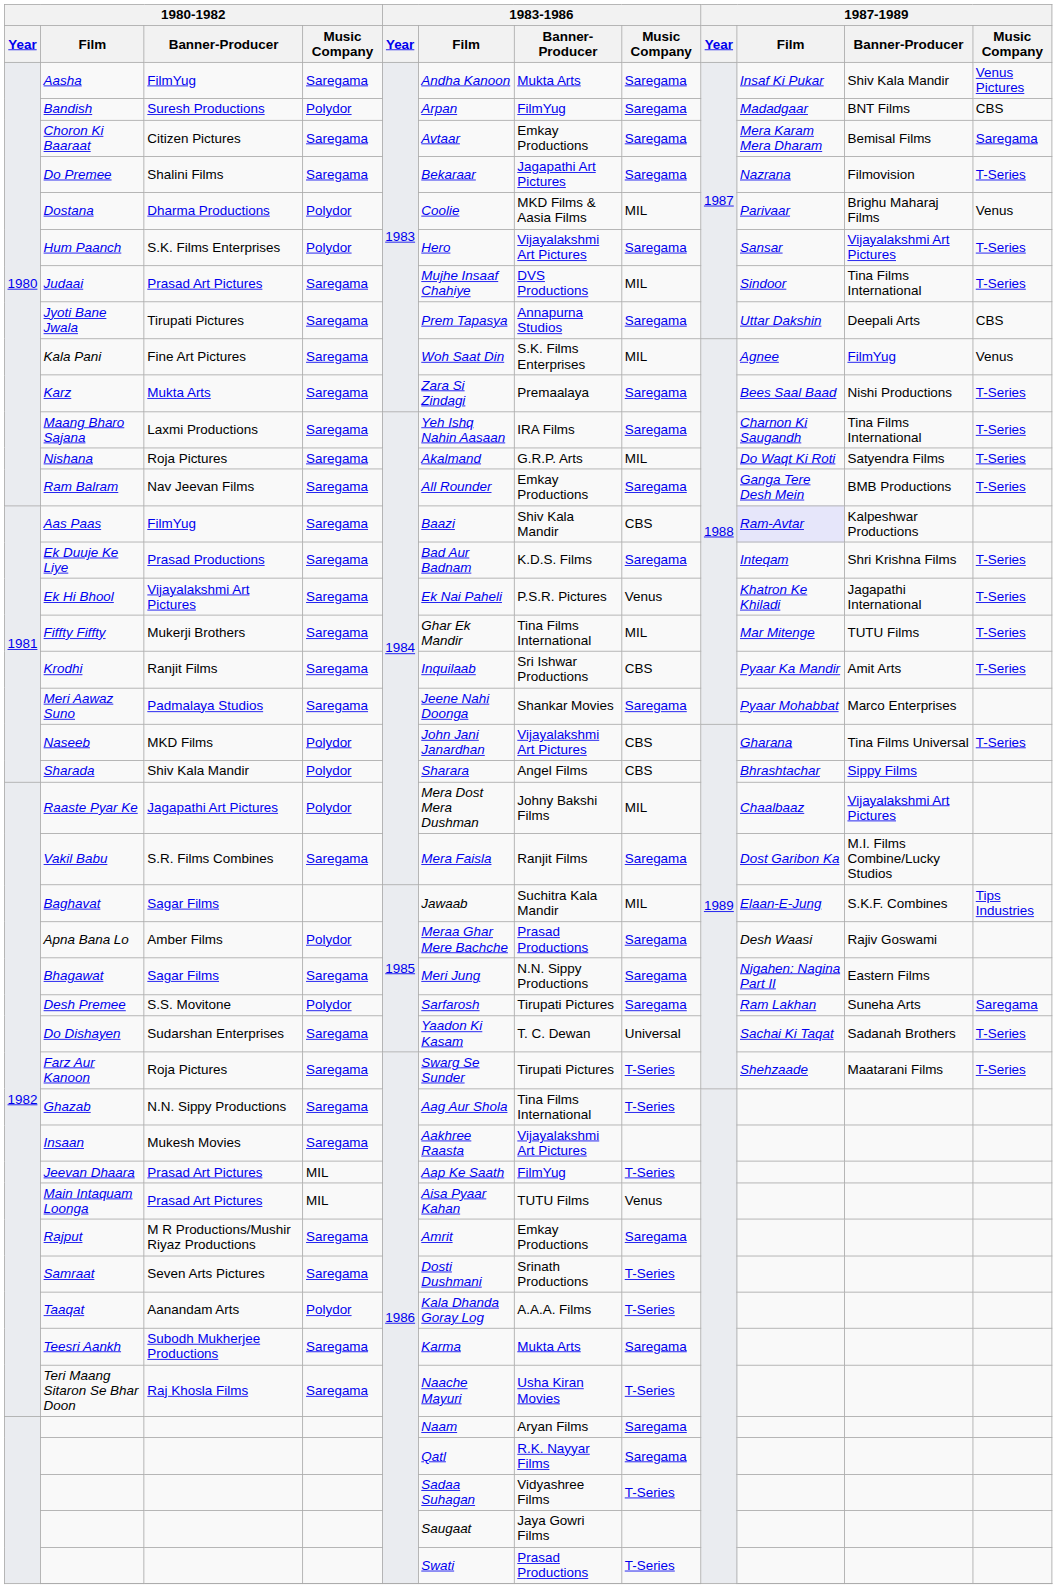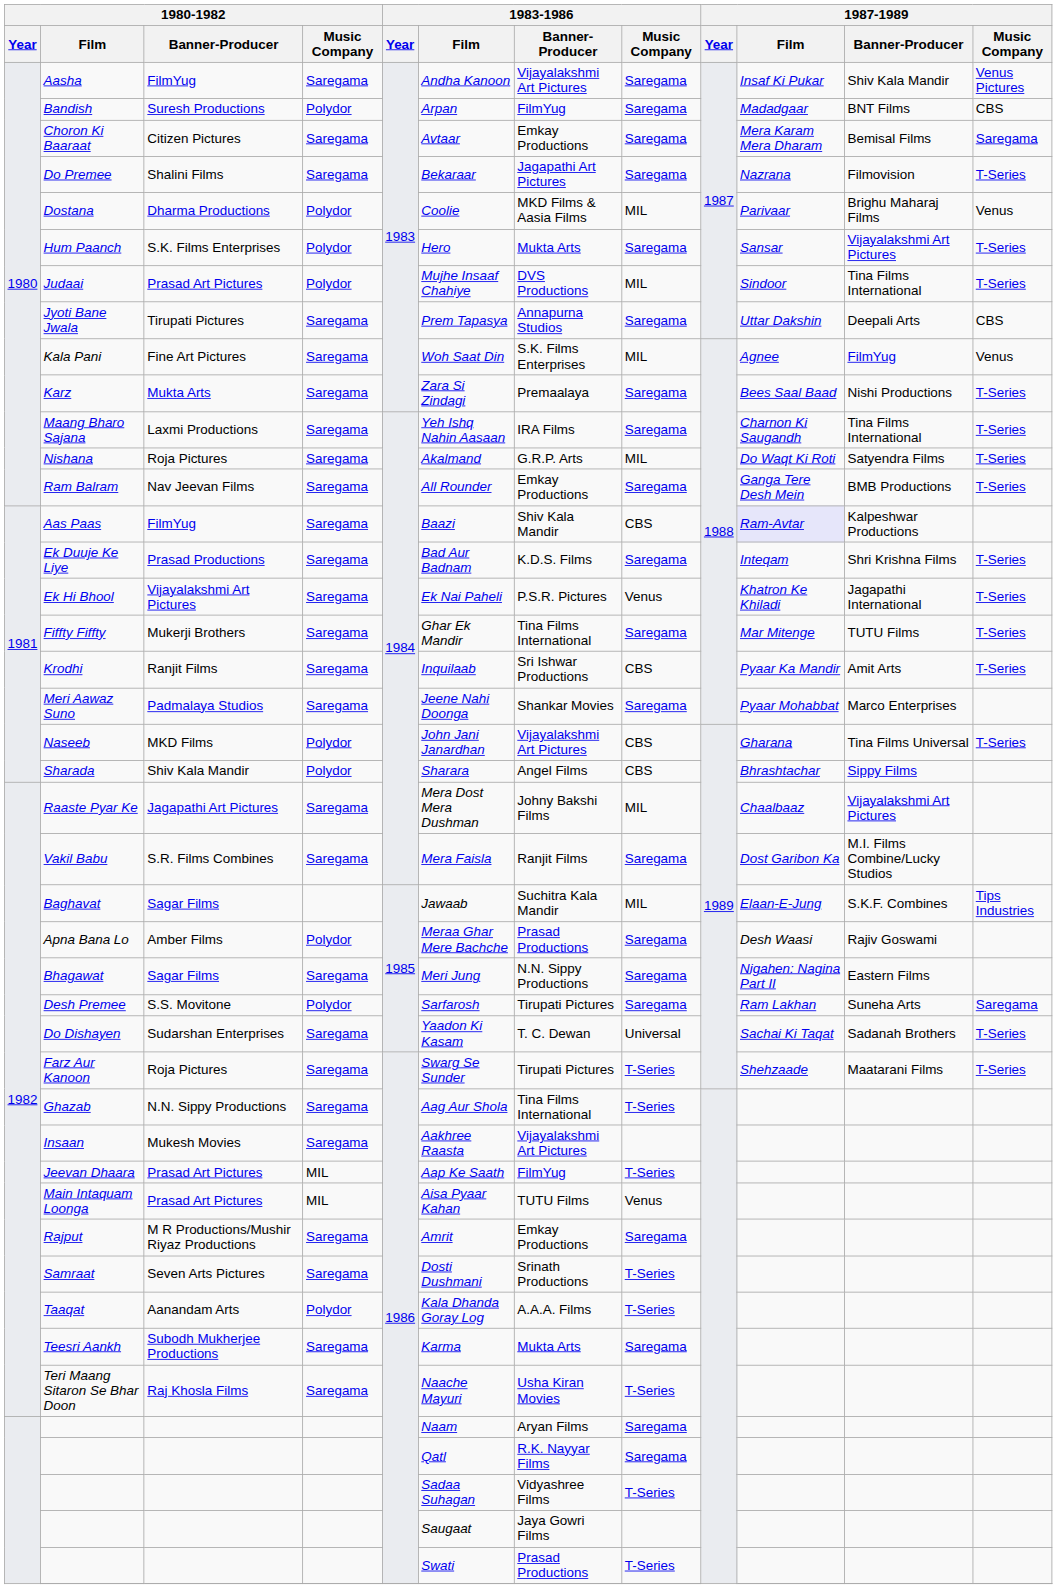Aasha | 1983-1986 / Banner-Producer: Mukta Arts -> Vijayalakshmi Art Pictures
Hum Paanch | 1983-1986 / Banner-Producer: Vijayalakshmi Art Pictures -> Mukta Arts
Judaai | 1980-1982 / Music Company: Saregama -> Polydor
Fiffty Fiffty | 1983-1986 / Music Company: MIL -> Saregama
Raaste Pyar Ke | 1980-1982 / Music Company: Polydor -> Saregama
